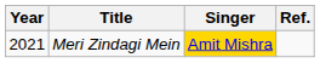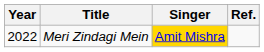Meri Zindagi Mein | Year: 2021 -> 2022
